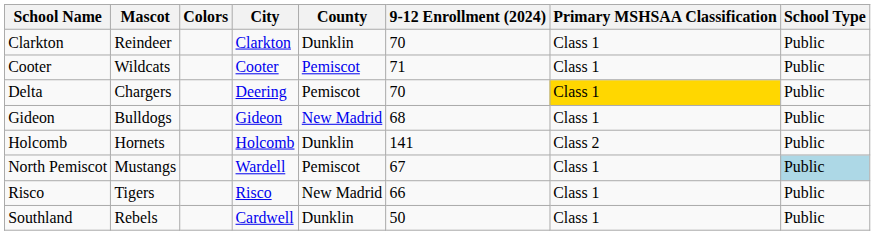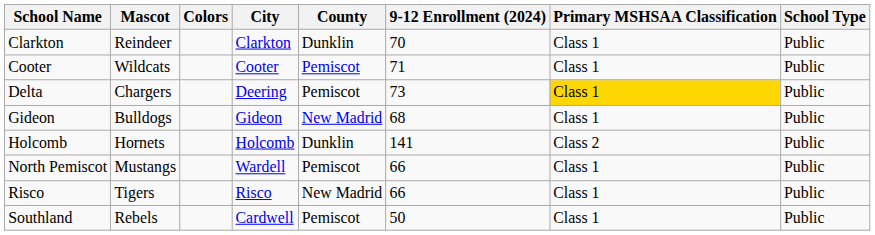Delta | 9-12 Enrollment (2024): 70 -> 73
North Pemiscot | 9-12 Enrollment (2024): 67 -> 66
North Pemiscot | School Type: lightblue background -> no background
Southland | County: Dunklin -> Pemiscot
